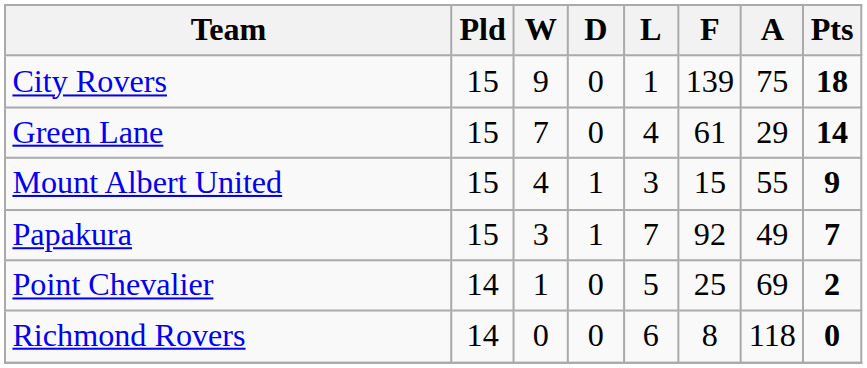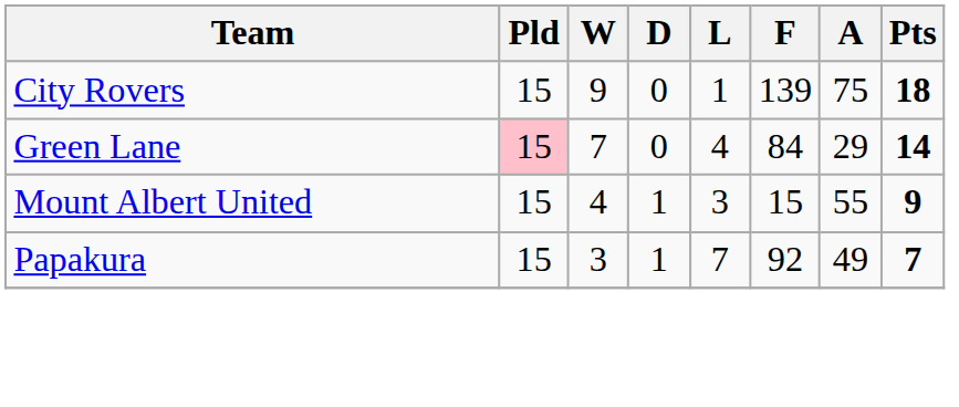Green Lane | Pld: no background -> pink background
Green Lane | F: 61 -> 84
- row: Point Chevalier | 14 | 1 | 0 | 5 | 25 | 69 | 2
- row: Richmond Rovers | 14 | 0 | 0 | 6 | 8 | 118 | 0
